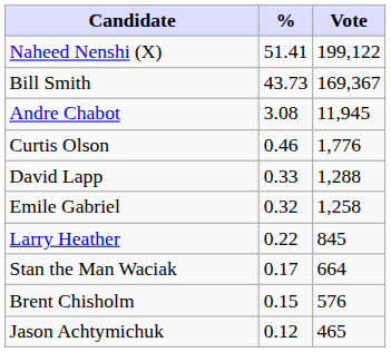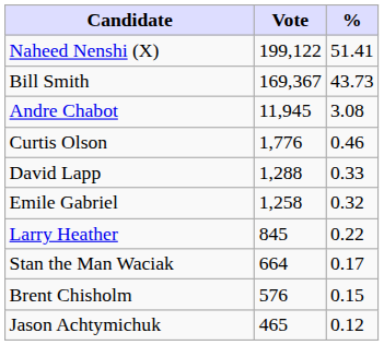columns swapped: Vote <-> %
